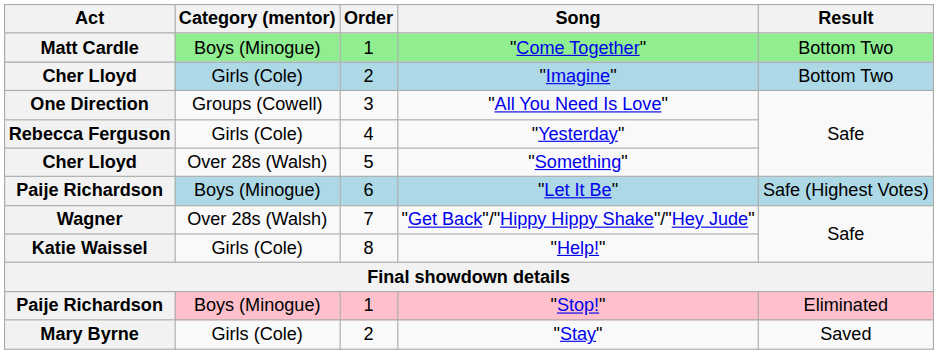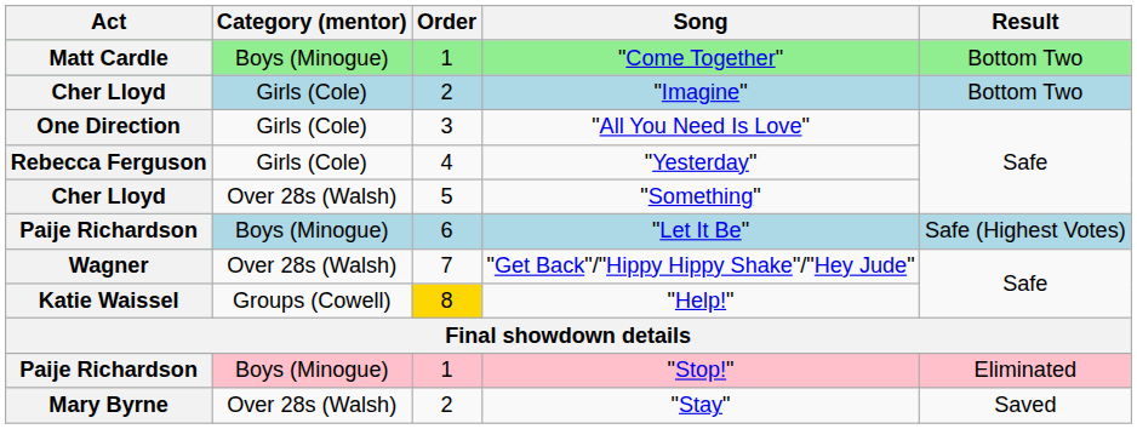"All You Need Is Love" | Category (mentor): Groups (Cowell) -> Girls (Cole)
"Help!" | Category (mentor): Girls (Cole) -> Groups (Cowell)
"Help!" | Order: no background -> gold background
"Stay" | Category (mentor): Girls (Cole) -> Over 28s (Walsh)
